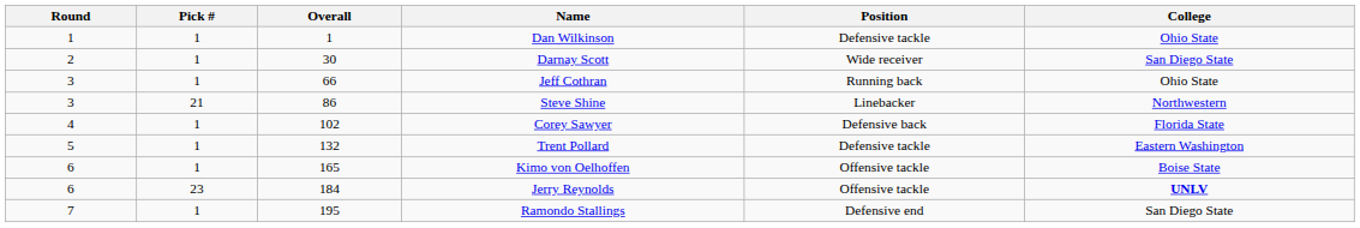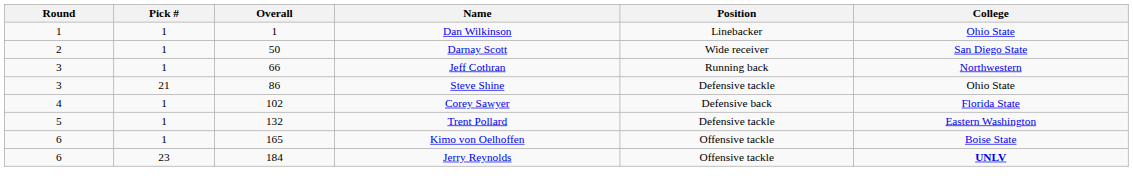Dan Wilkinson | Position: Defensive tackle -> Linebacker
Darnay Scott | Overall: 30 -> 50
Jeff Cothran | College: Ohio State -> Northwestern
Steve Shine | Position: Linebacker -> Defensive tackle
Steve Shine | College: Northwestern -> Ohio State
- row: 7 | 1 | 195 | Ramondo Stallings | Defensive end | San Diego State
